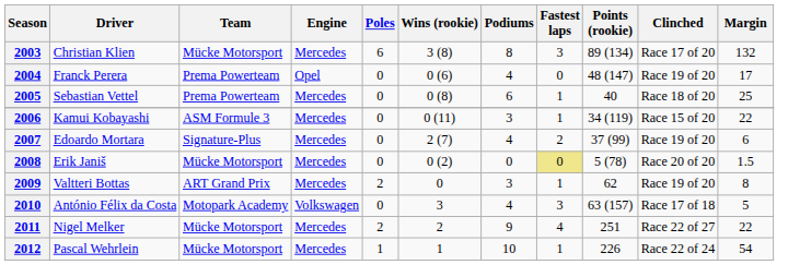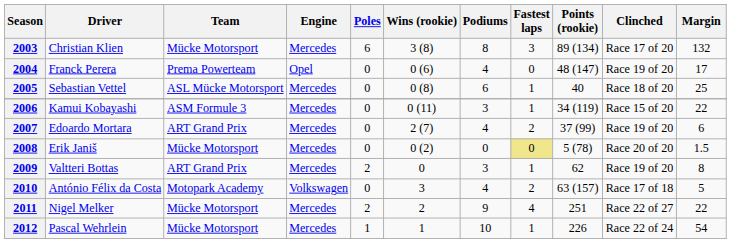2005 | Team: Prema Powerteam -> ASL Mücke Motorsport
2007 | Team: Signature-Plus -> ART Grand Prix
2010 | Fastest laps: 3 -> 2
